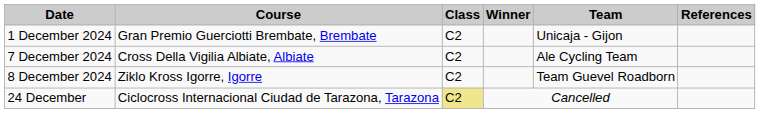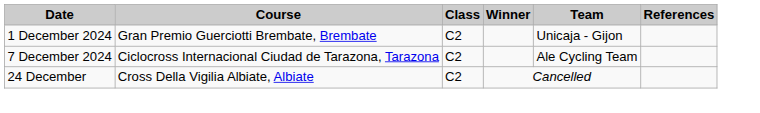7 December 2024 | Course: Cross Della Vigilia Albiate, Albiate -> Ciclocross Internacional Ciudad de Tarazona, Tarazona
- row: 8 December 2024 | Ziklo Kross Igorre, Igorre | C2 | Team Guevel Roadborn
24 December | Course: Ciclocross Internacional Ciudad de Tarazona, Tarazona -> Cross Della Vigilia Albiate, Albiate
24 December | Class: khaki background -> no background
